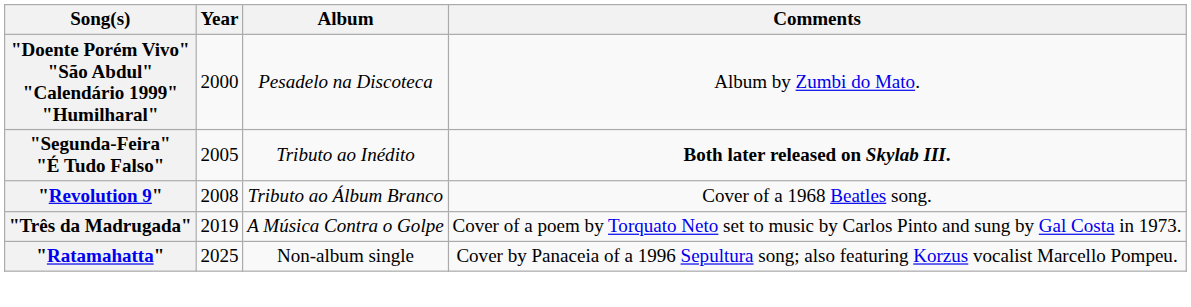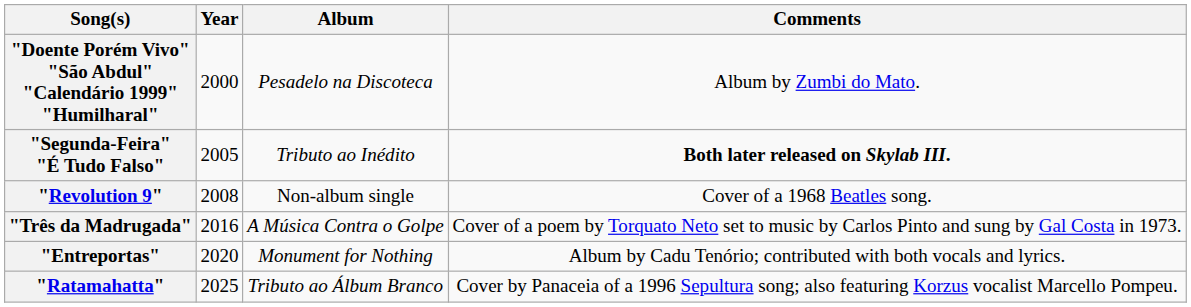"Revolution 9" | Album: Tributo ao Álbum Branco -> Non-album single
"Três da Madrugada" | Year: 2019 -> 2016
+ row: "Entreportas" | 2020 | Monument for Nothing | Album by Cadu Tenório; contributed with both vocals and lyrics.
"Ratamahatta" | Album: Non-album single -> Tributo ao Álbum Branco
